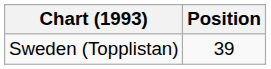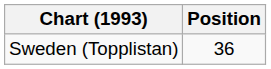Sweden (Topplistan) | Position: 39 -> 36
